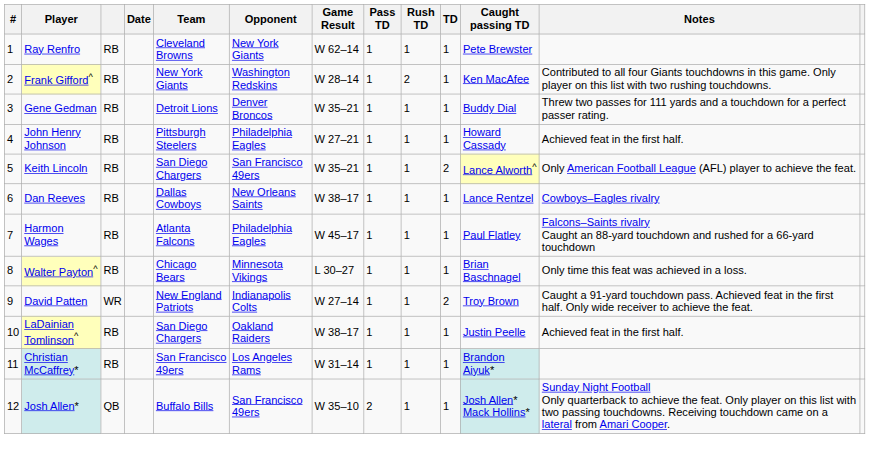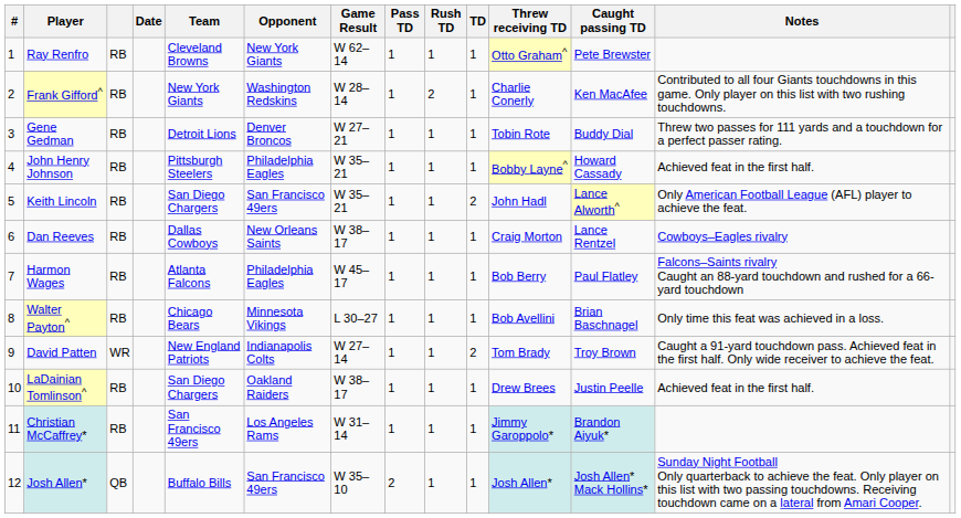+ column: Threw receiving TD | Otto Graham^ | Charlie Conerly | Tobin Rote | Bobby Layne^ | John Hadl | Craig Morton | Bob Berry | Bob Avellini | Tom Brady | Drew Brees | Jimmy Garoppolo* | Josh Allen*
Gene Gedman | Game Result: W 35–21 -> W 27–21
John Henry Johnson | Game Result: W 27–21 -> W 35–21
